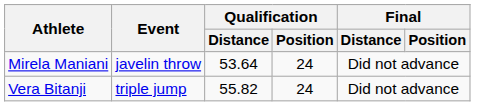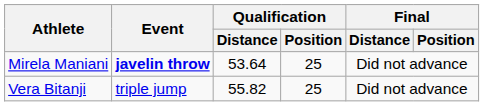Mirela Maniani | Event: normal -> bold
Mirela Maniani | Qualification / Position: 24 -> 25
Vera Bitanji | Qualification / Position: 24 -> 25
